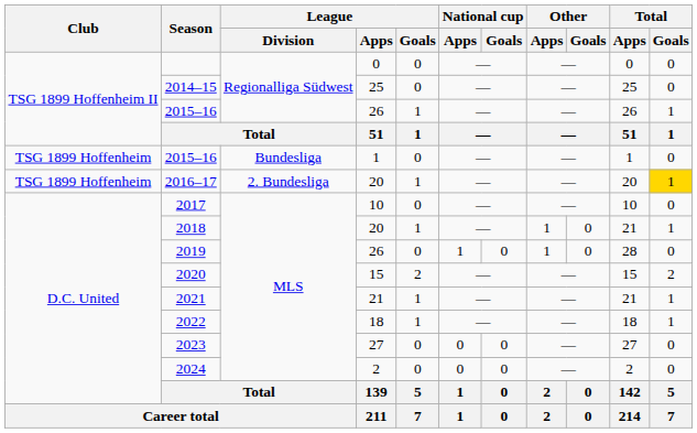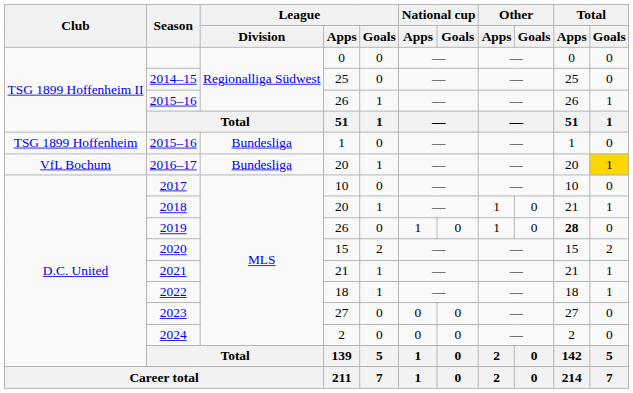2016–17 | Club: TSG 1899 Hoffenheim -> VfL Bochum
2016–17 | League / Division: 2. Bundesliga -> Bundesliga
2019 | Total / Apps: normal -> bold
